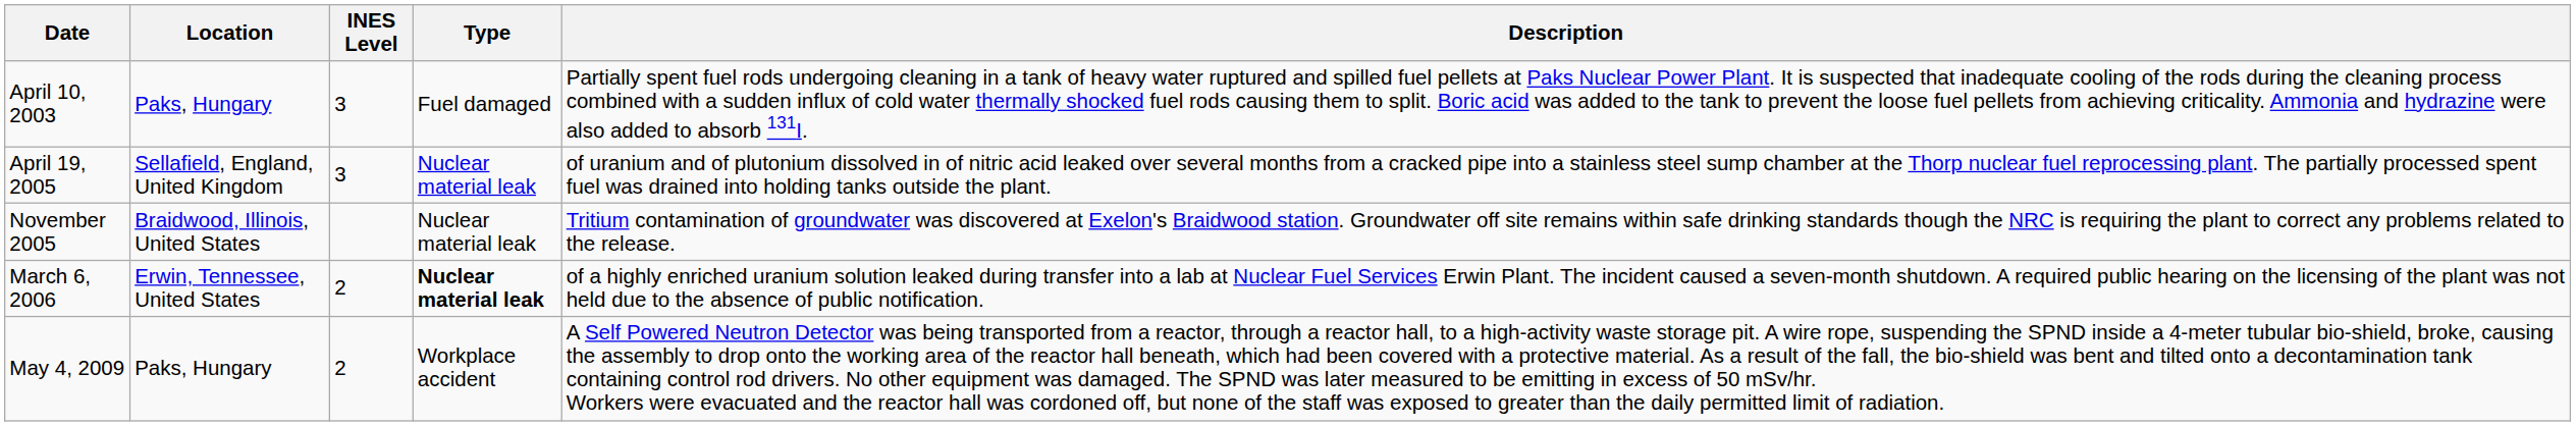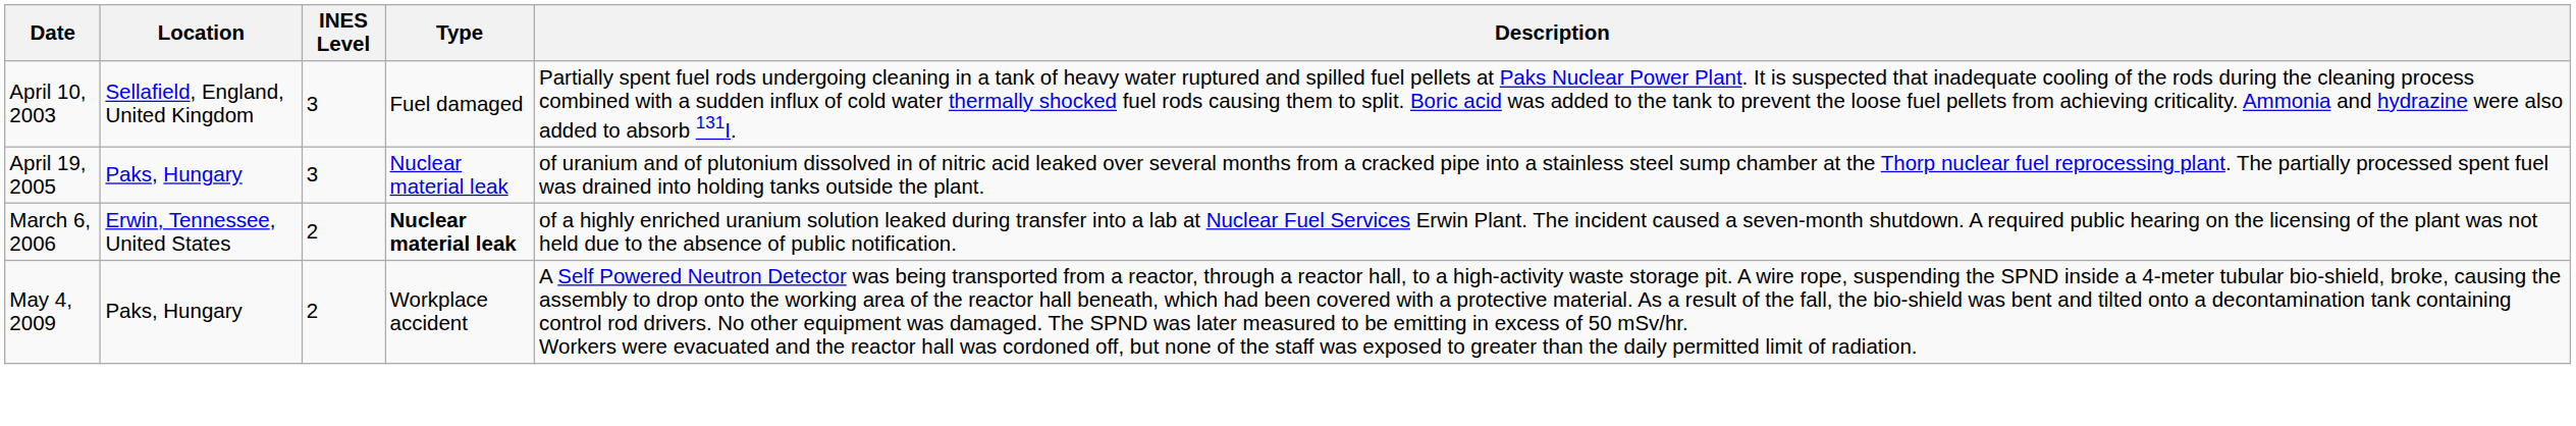April 10, 2003 | Location: Paks, Hungary -> Sellafield, England, United Kingdom
April 19, 2005 | Location: Sellafield, England, United Kingdom -> Paks, Hungary
- row: November 2005 | Braidwood, Illinois, United States | Nuclear material leak | Tritium contamination of groundwater was discovered at Exelon's Braidwood station. Groundwater off site remains within safe drinking standards though the NRC is requiring the plant to correct any problems related to the release.
